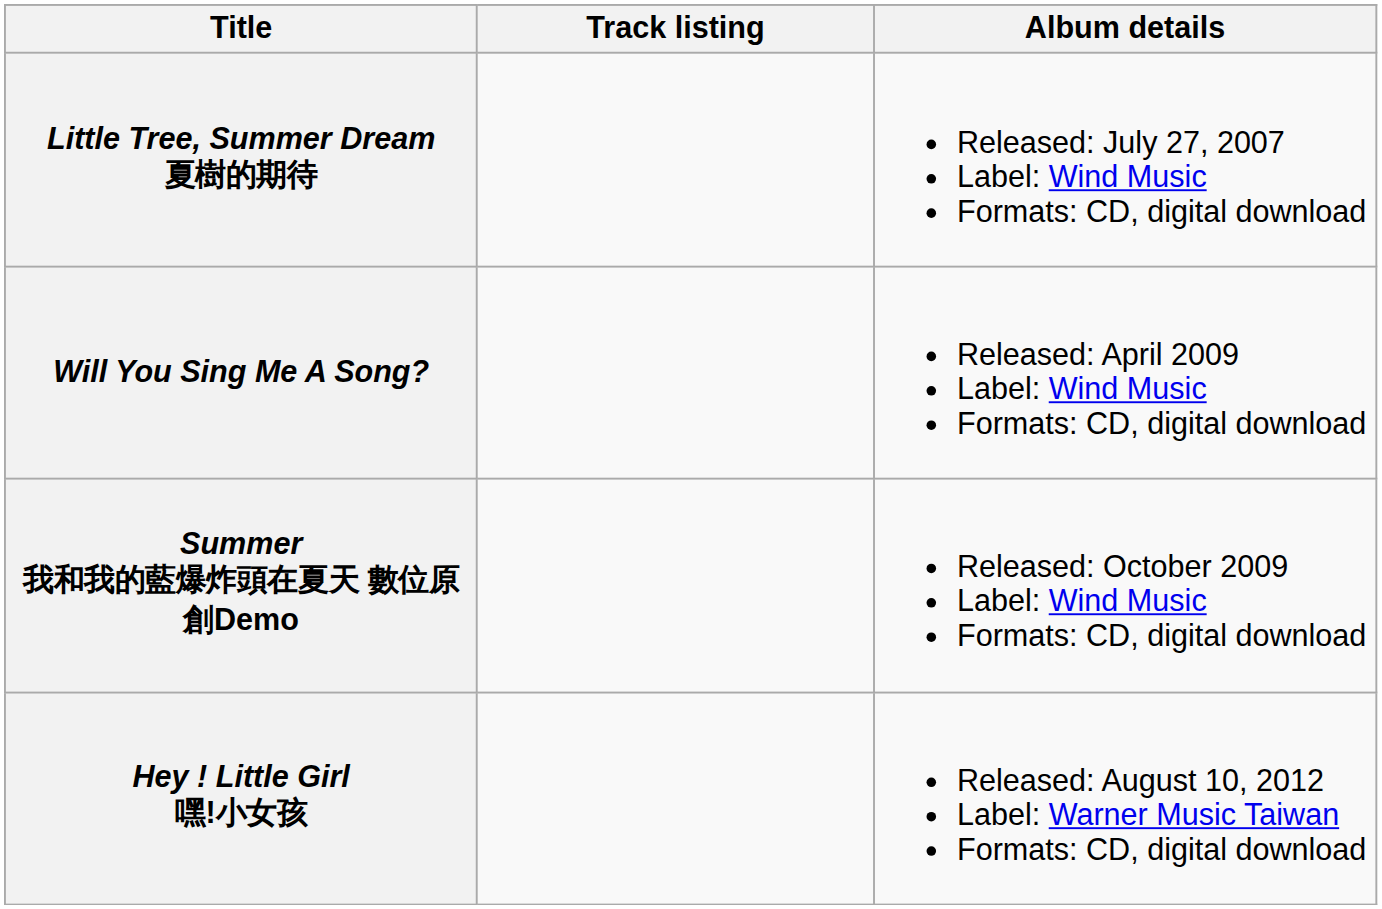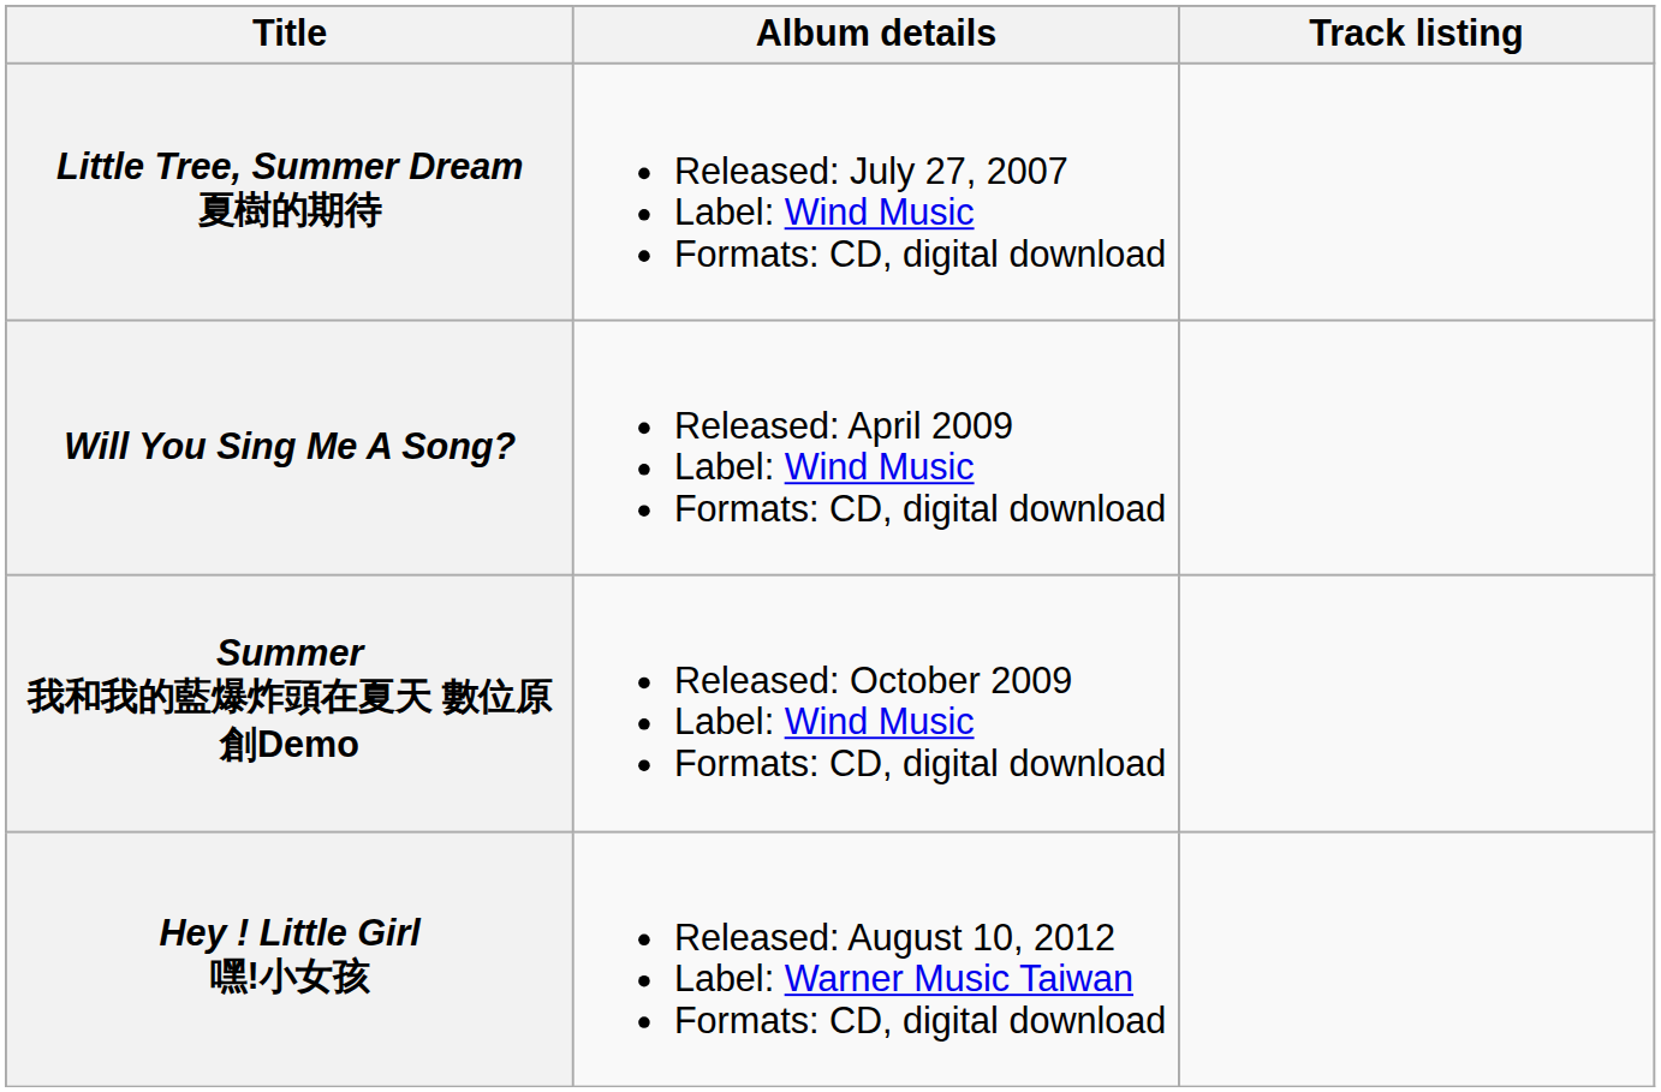columns swapped: Album details <-> Track listing
